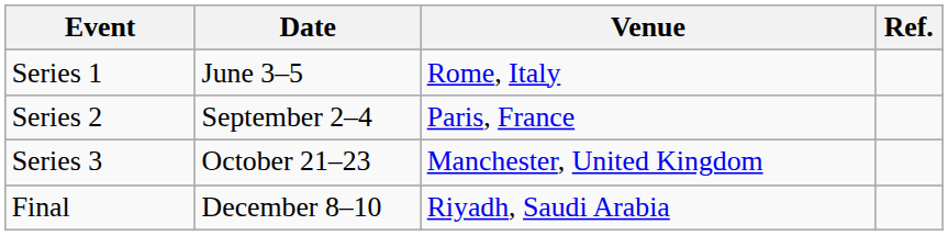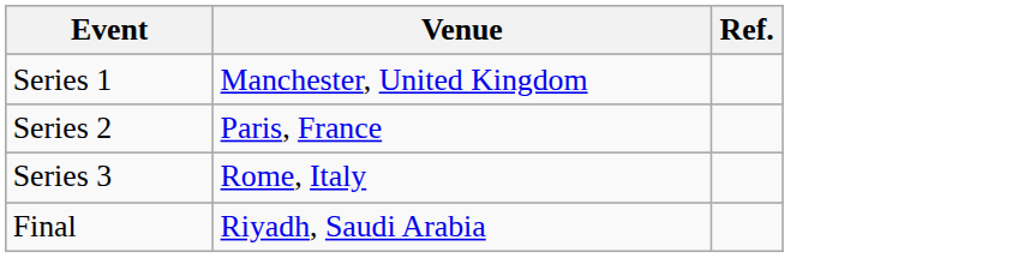- column: Date | June 3–5 | September 2–4 | October 21–23 | December 8–10
Series 1 | Venue: Rome, Italy -> Manchester, United Kingdom
Series 3 | Venue: Manchester, United Kingdom -> Rome, Italy
